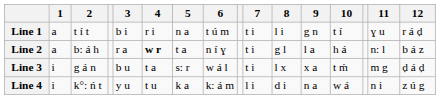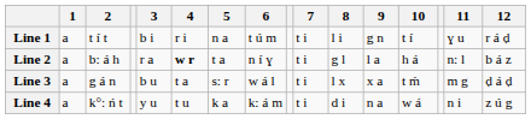Line 3 | 1: i -> a
Line 4 | 1: i -> a
Line 4 | 7: l i -> t i
